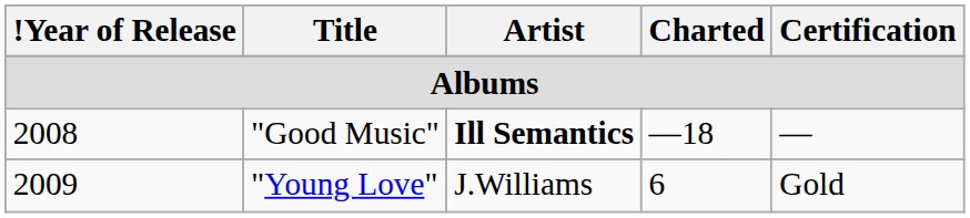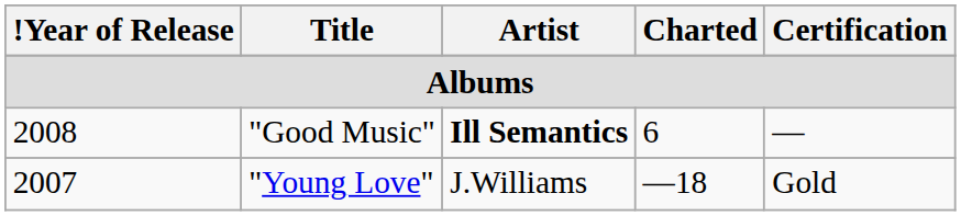"Good Music" | Charted: —18 -> 6
"Young Love" | !Year of Release: 2009 -> 2007
"Young Love" | Charted: 6 -> —18
